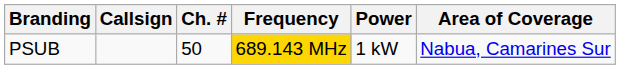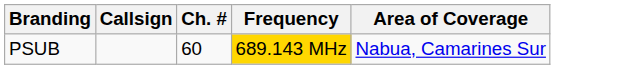- column: Power | 1 kW
PSUB | Ch. #: 50 -> 60
